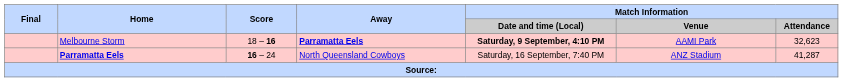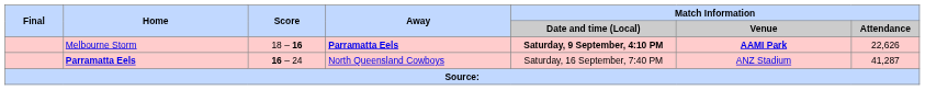Melbourne Storm | Match Information / Venue: normal -> bold
Melbourne Storm | Match Information / Attendance: 32,623 -> 22,626
